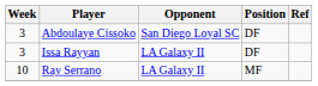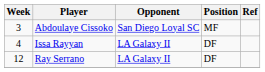Abdoulaye Cissoko | Position: DF -> MF
Issa Rayyan | Week: 3 -> 4
Ray Serrano | Week: 10 -> 12
Ray Serrano | Position: MF -> DF
